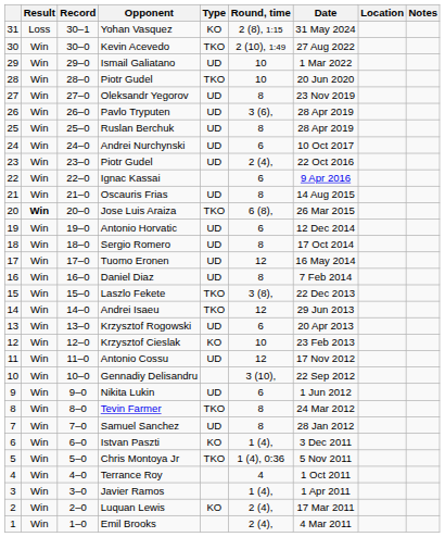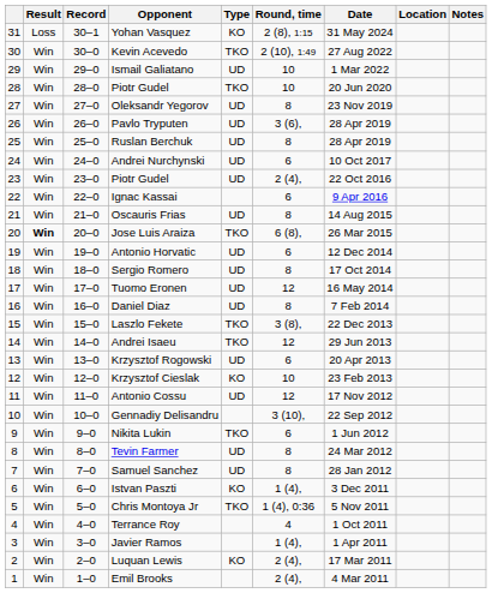Nikita Lukin | Type: UD -> TKO
Tevin Farmer | Type: TKO -> UD
